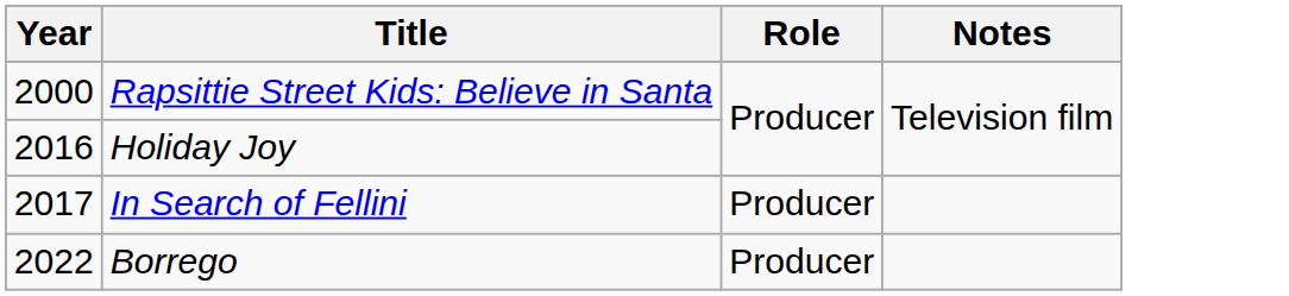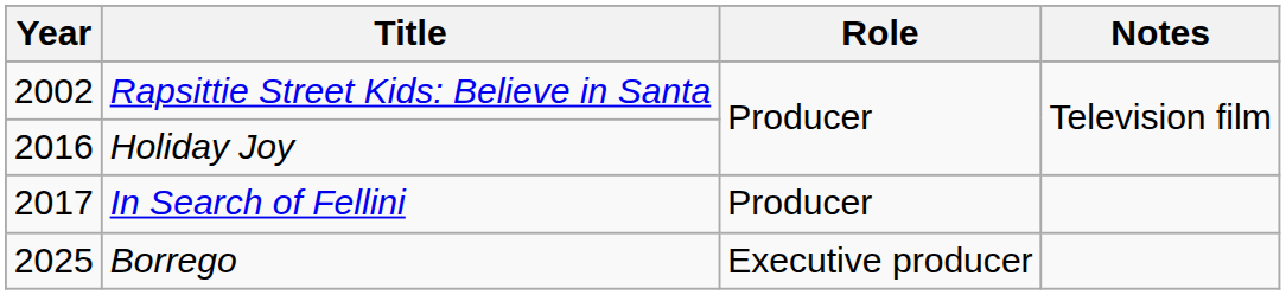Rapsittie Street Kids: Believe in Santa | Year: 2000 -> 2002
Borrego | Year: 2022 -> 2025
Borrego | Role: Producer -> Executive producer
